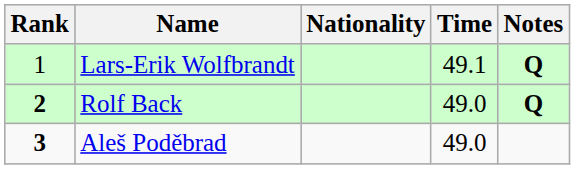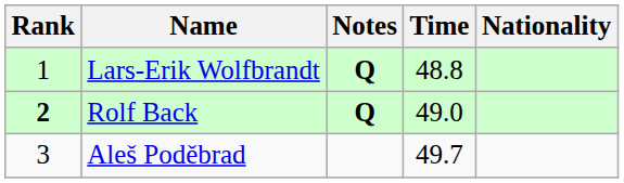columns swapped: Nationality <-> Notes
Lars-Erik Wolfbrandt | Time: 49.1 -> 48.8
Aleš Poděbrad | Rank: bold -> normal
Aleš Poděbrad | Time: 49.0 -> 49.7
